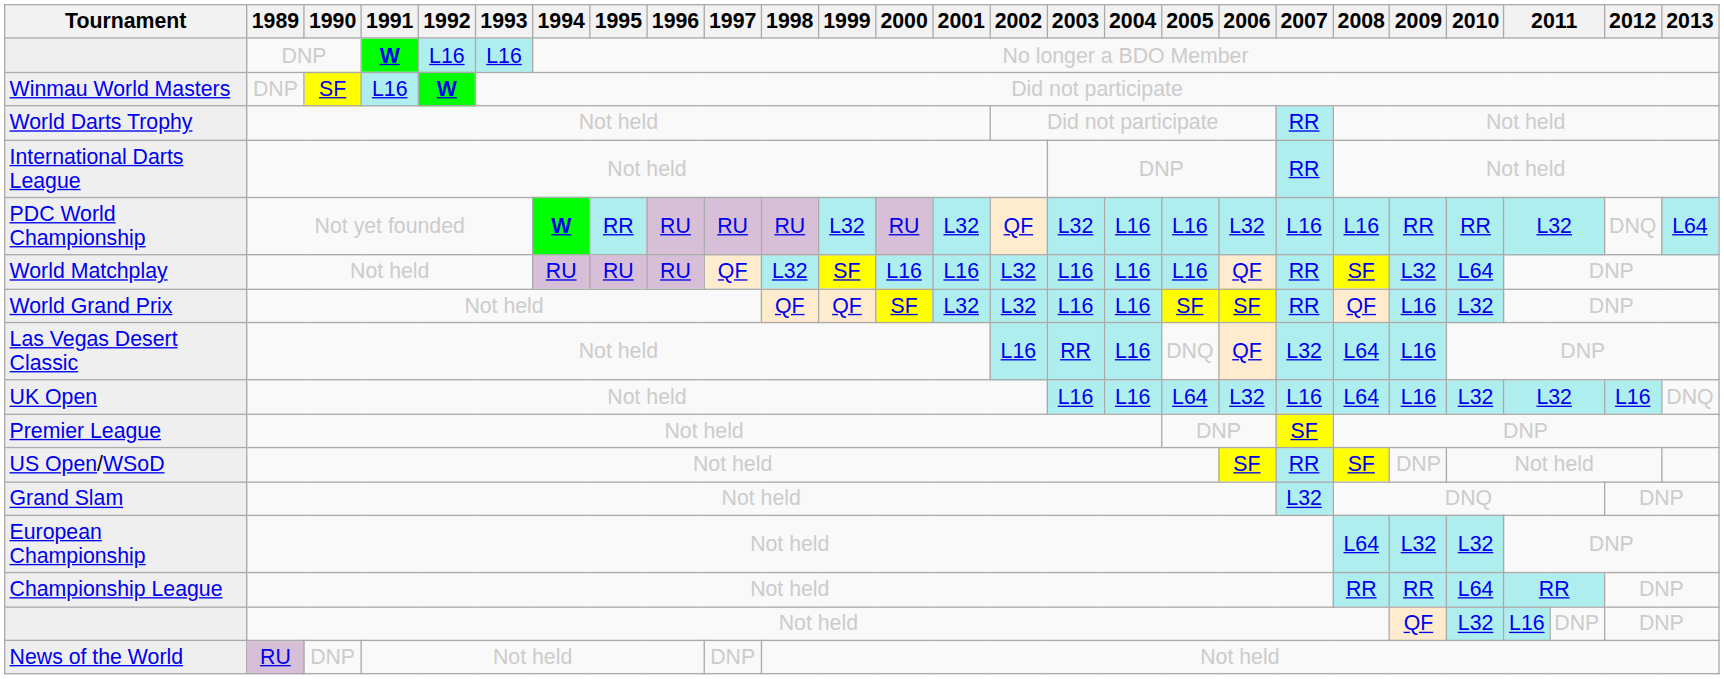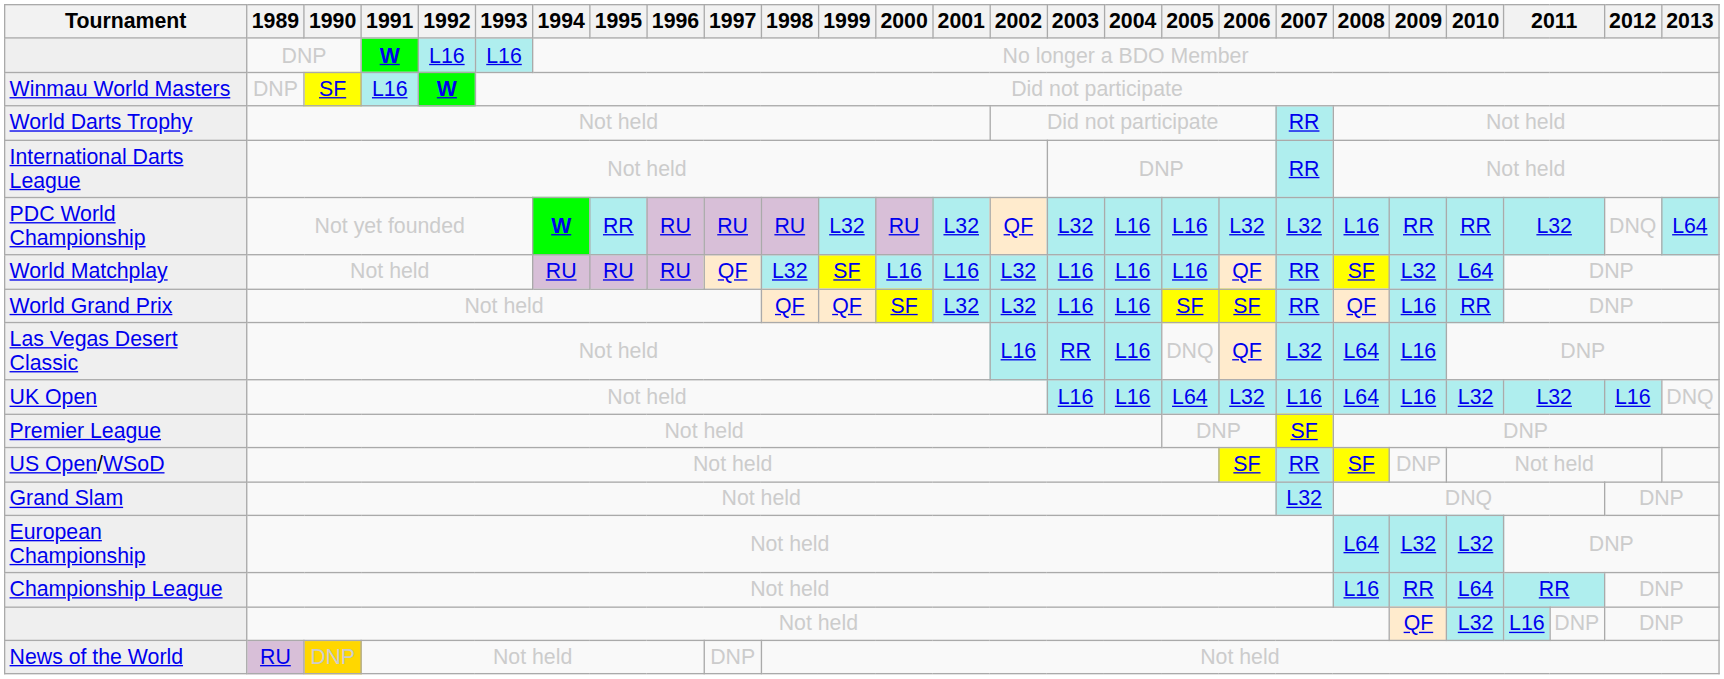PDC World Championship | 2007: L16 -> L32
World Grand Prix | 2010: L32 -> RR
Championship League | 2008: RR -> L16
News of the World | 1990: no background -> gold background
